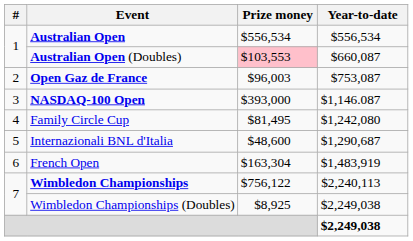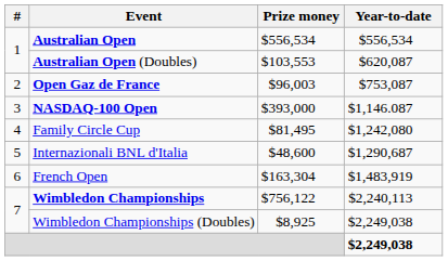Australian Open (Doubles) | Prize money: pink background -> no background
Australian Open (Doubles) | Year-to-date: $660,087 -> $620,087
